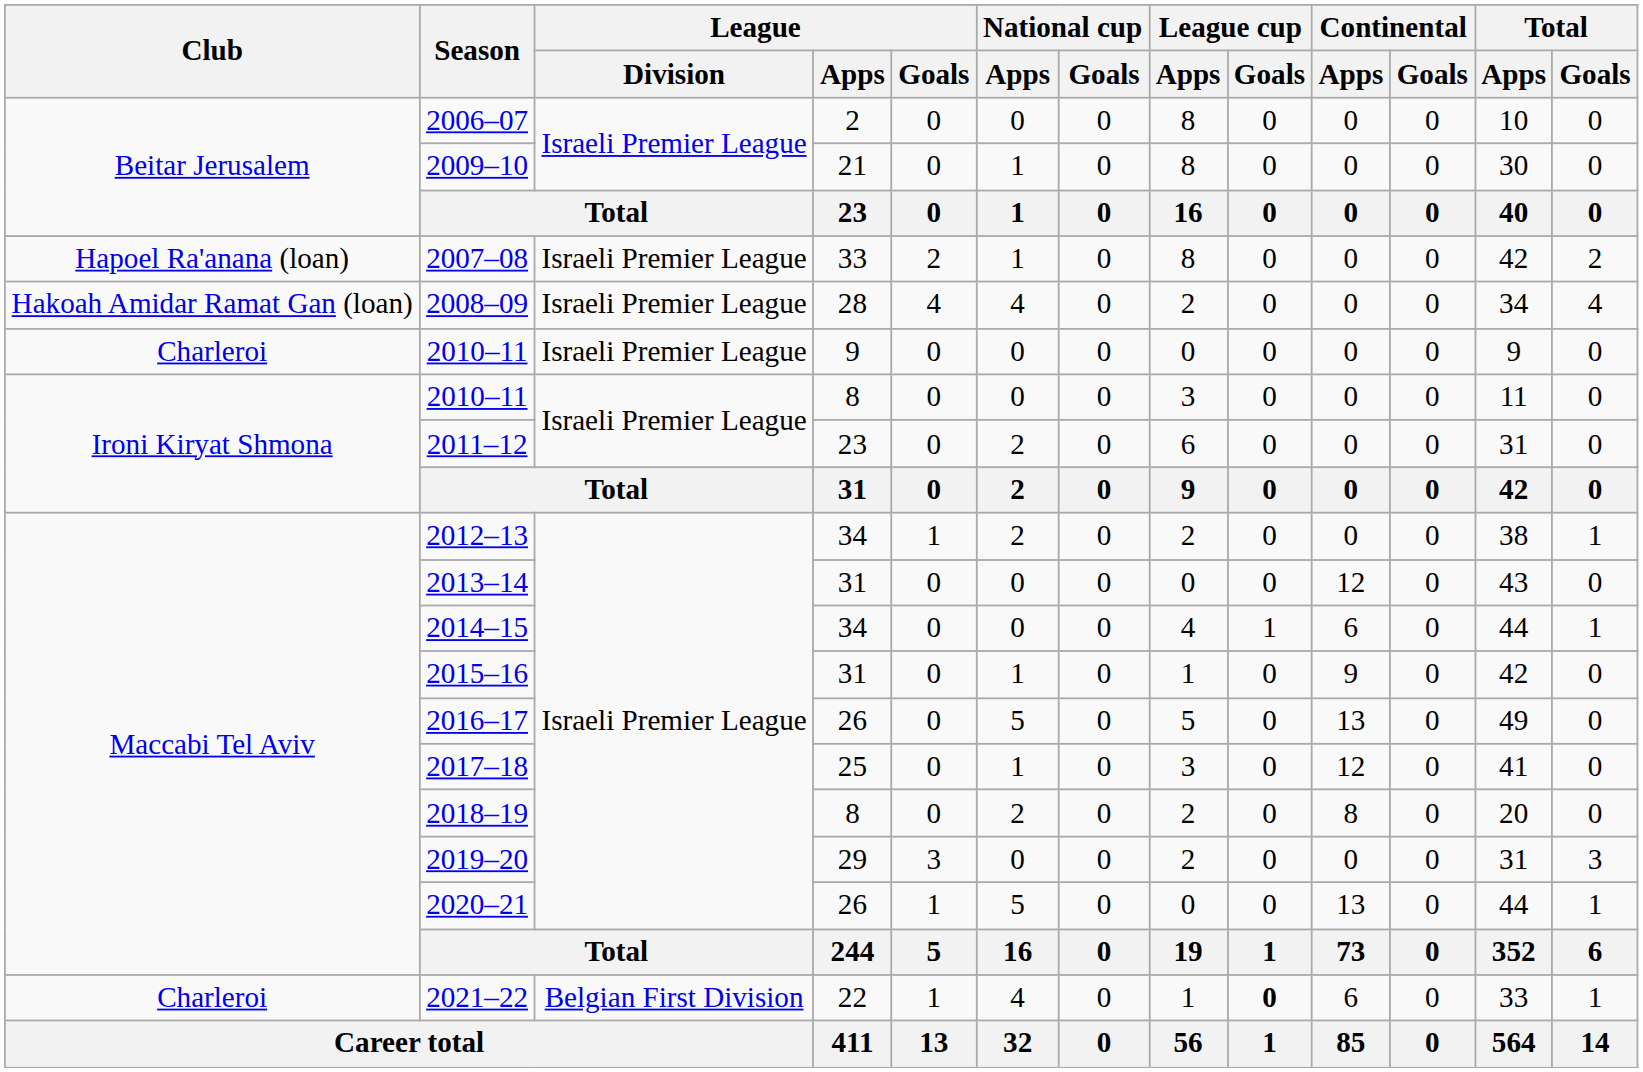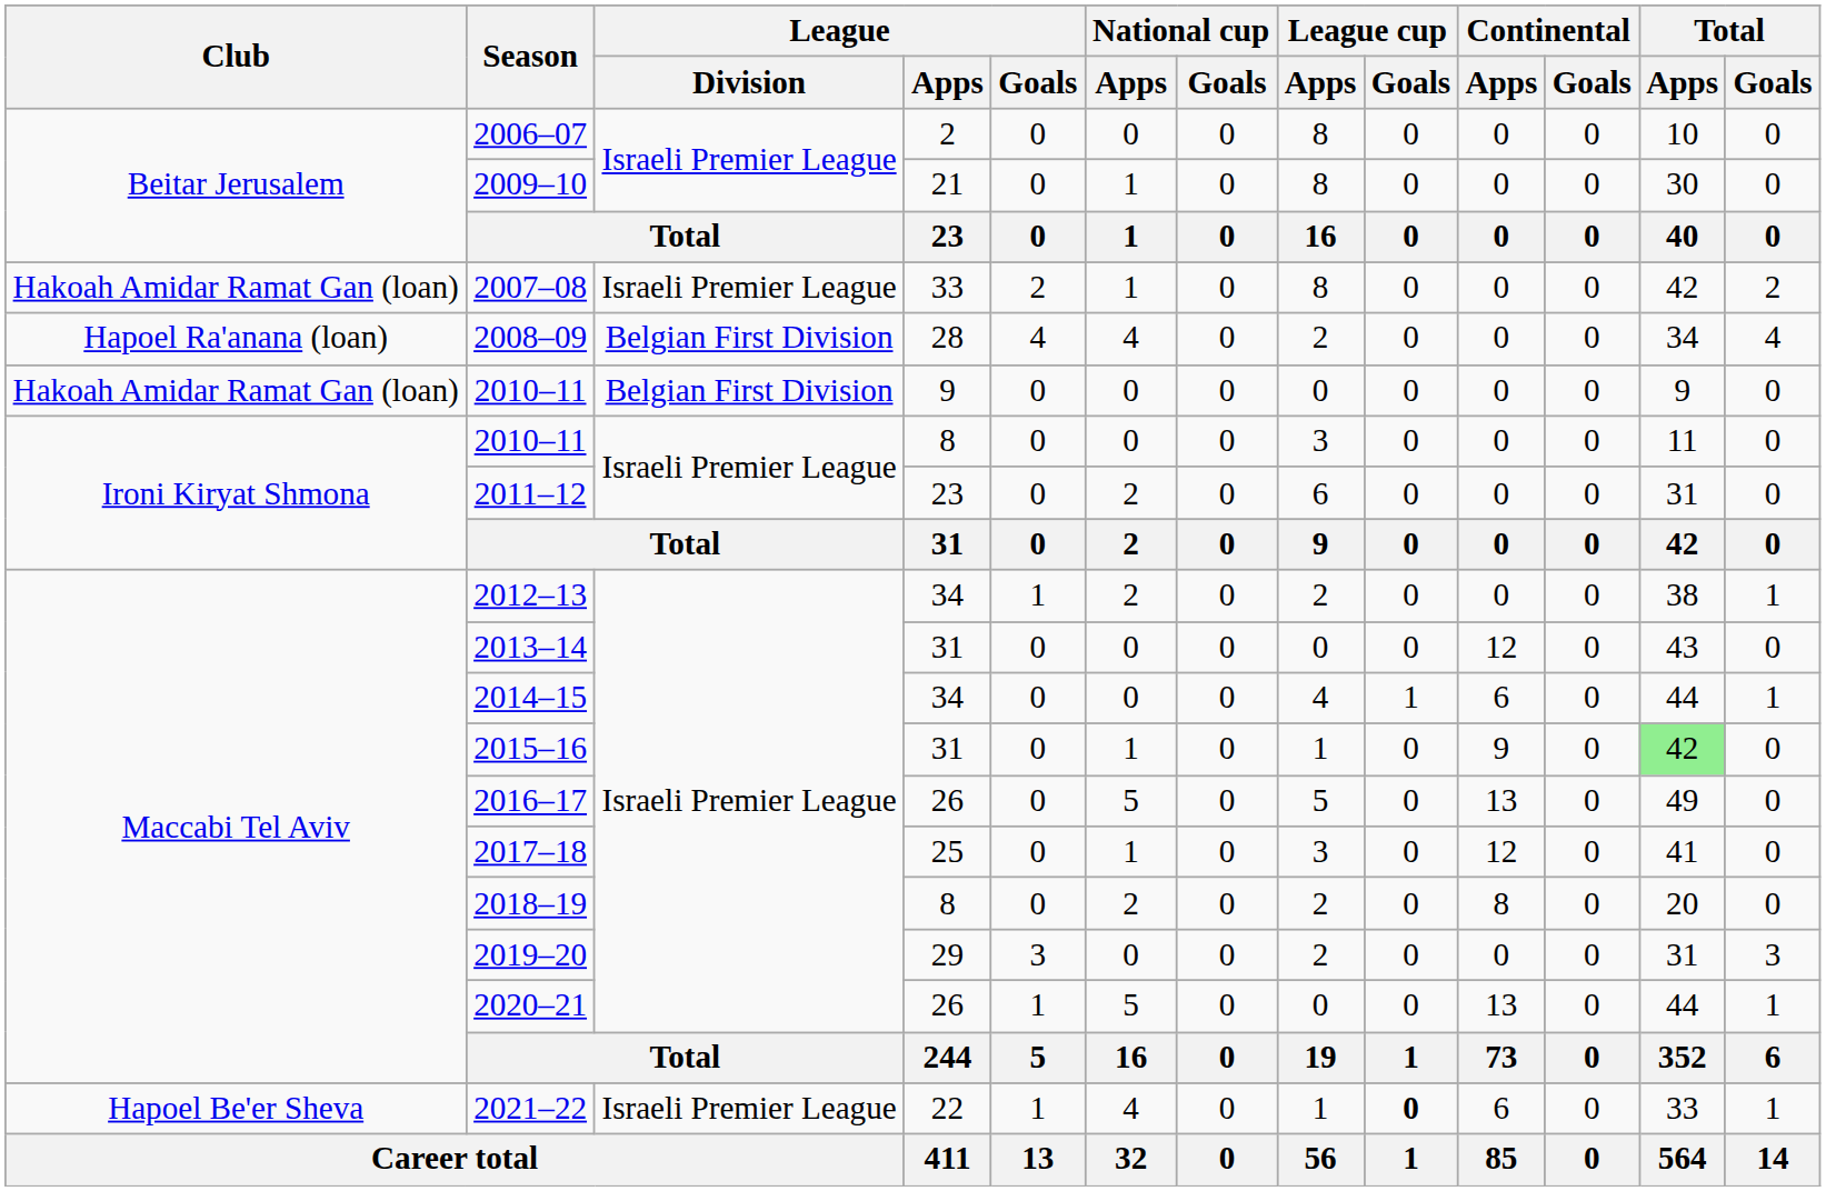2007–08 | Club: Hapoel Ra'anana (loan) -> Hakoah Amidar Ramat Gan (loan)
2008–09 | Club: Hakoah Amidar Ramat Gan (loan) -> Hapoel Ra'anana (loan)
2008–09 | League / Division: Israeli Premier League -> Belgian First Division
2010–11 / 9 | Club: Charleroi -> Hakoah Amidar Ramat Gan (loan)
2010–11 / 9 | League / Division: Israeli Premier League -> Belgian First Division
2015–16 | Total / Apps: no background -> lightgreen background
2021–22 | Club: Charleroi -> Hapoel Be'er Sheva
2021–22 | League / Division: Belgian First Division -> Israeli Premier League
